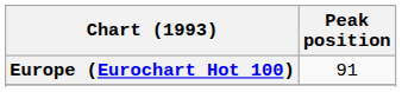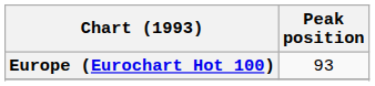Europe (Eurochart Hot 100) | Peak position: 91 -> 93
